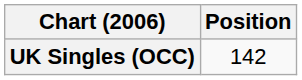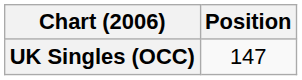UK Singles (OCC) | Position: 142 -> 147
